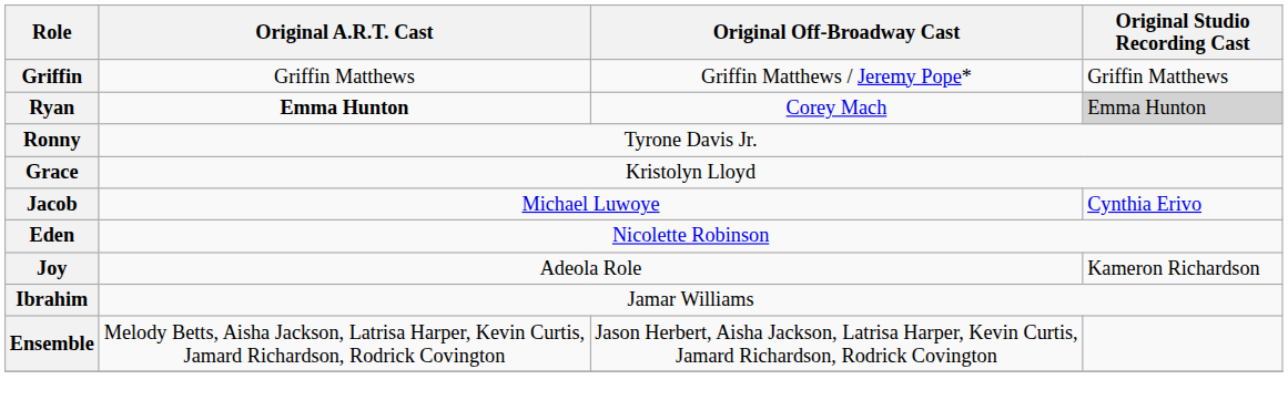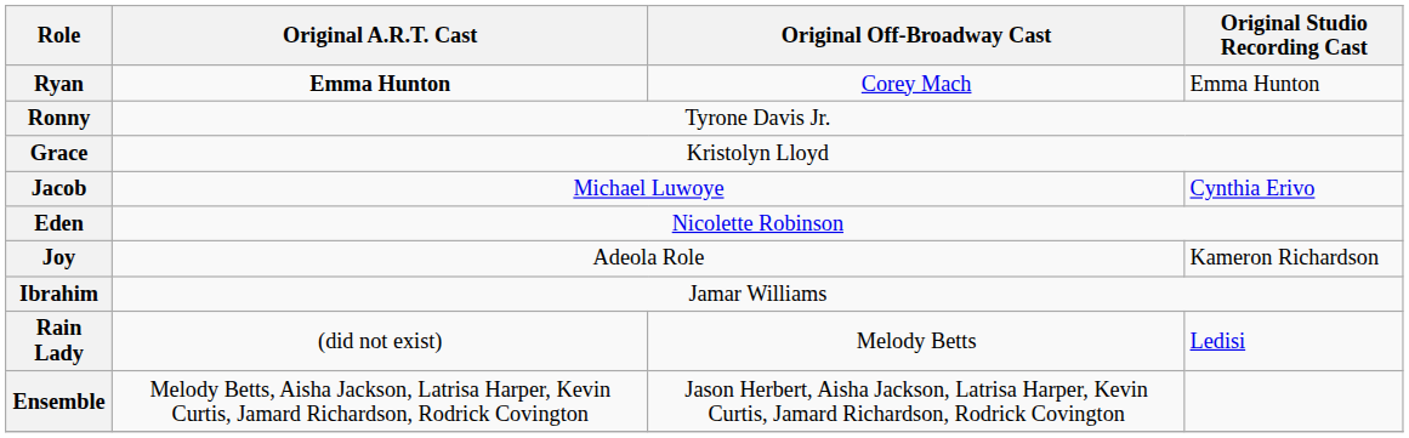- row: Griffin | Griffin Matthews | Griffin Matthews / Jeremy Pope* | Griffin Matthews
Ryan | Original Studio Recording Cast: lightgrey background -> no background
+ row: Rain Lady | (did not exist) | Melody Betts | Ledisi
